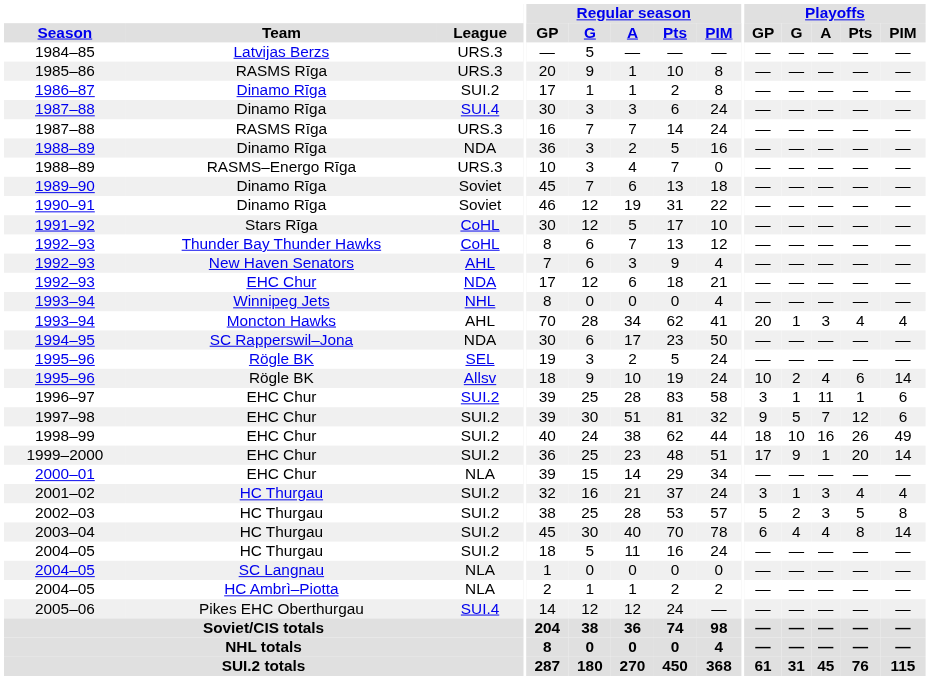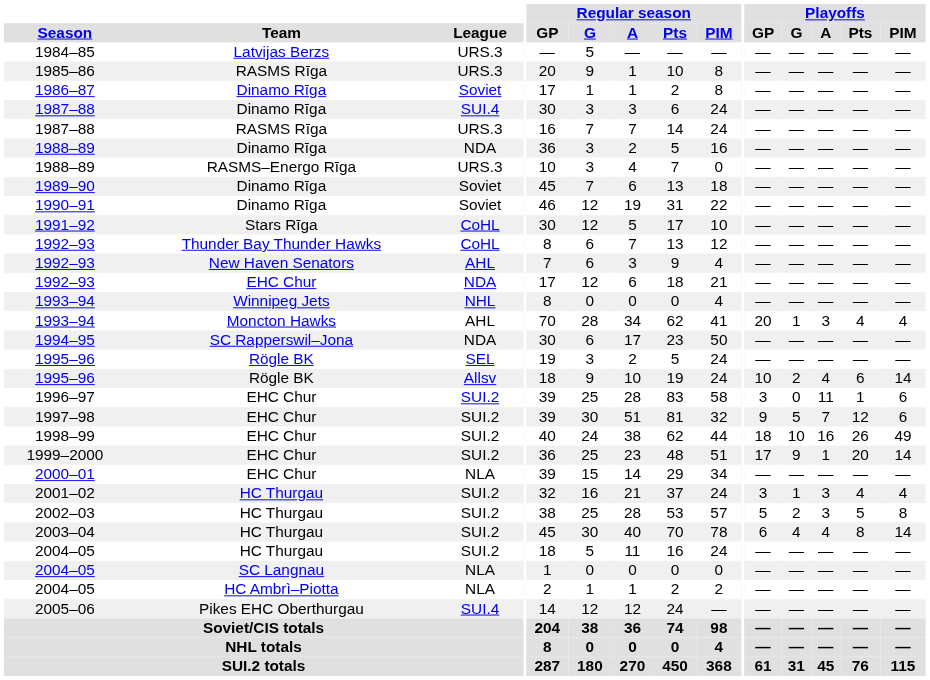1986–87 | League: SUI.2 -> Soviet
1996–97 | Playoffs / G: 1 -> 0
